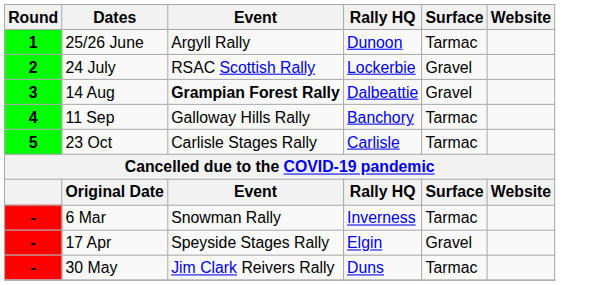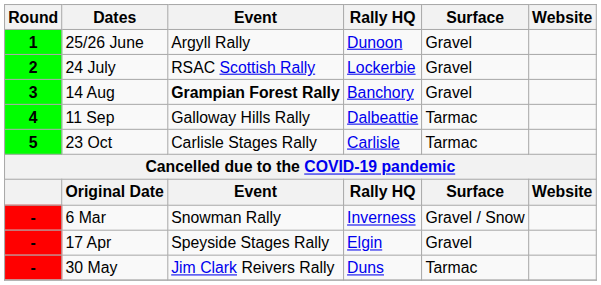25/26 June | Surface: Tarmac -> Gravel
14 Aug | Rally HQ: Dalbeattie -> Banchory
11 Sep | Rally HQ: Banchory -> Dalbeattie
6 Mar | Surface: Tarmac -> Gravel / Snow
